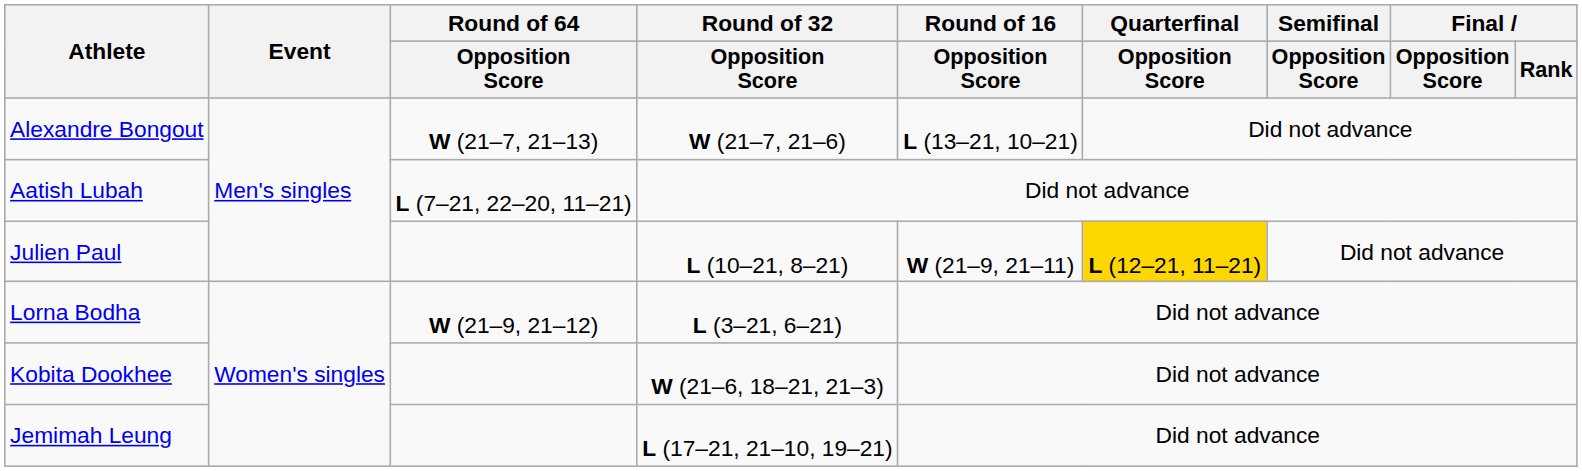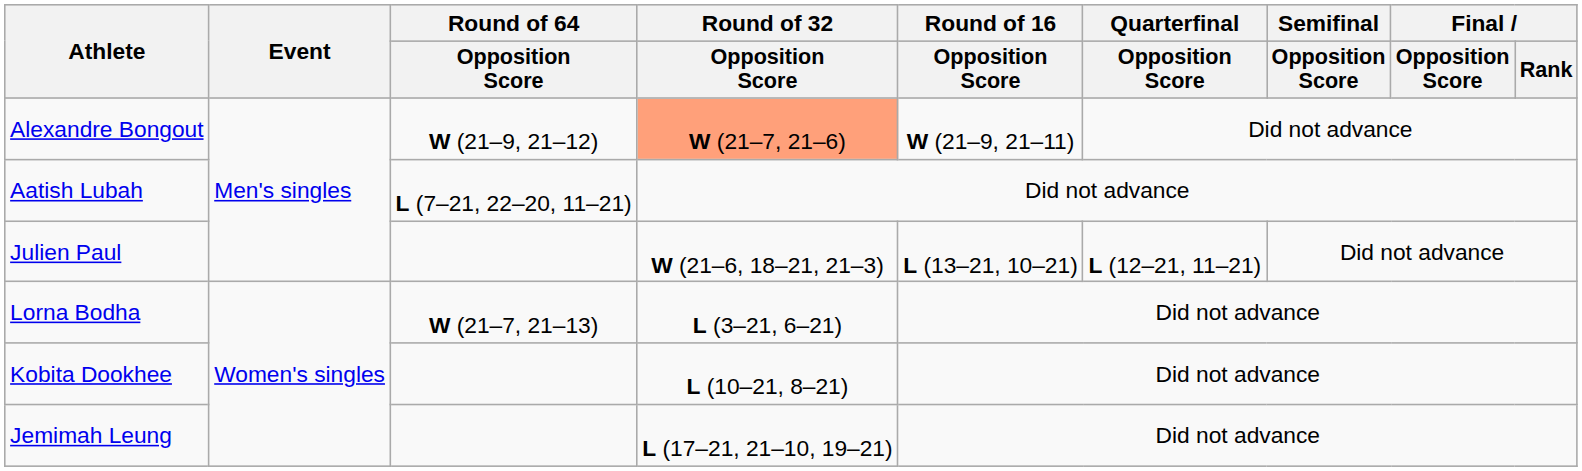Alexandre Bongout | Round of 64 / Opposition Score: W (21–7, 21–13) -> W (21–9, 21–12)
Alexandre Bongout | Round of 32 / Opposition Score: no background -> lightsalmon background
Alexandre Bongout | Round of 16 / Opposition Score: L (13–21, 10–21) -> W (21–9, 21–11)
Julien Paul | Round of 32 / Opposition Score: L (10–21, 8–21) -> W (21–6, 18–21, 21–3)
Julien Paul | Round of 16 / Opposition Score: W (21–9, 21–11) -> L (13–21, 10–21)
Julien Paul | Quarterfinal / Opposition Score: gold background -> no background
Lorna Bodha | Round of 64 / Opposition Score: W (21–9, 21–12) -> W (21–7, 21–13)
Kobita Dookhee | Round of 32 / Opposition Score: W (21–6, 18–21, 21–3) -> L (10–21, 8–21)
